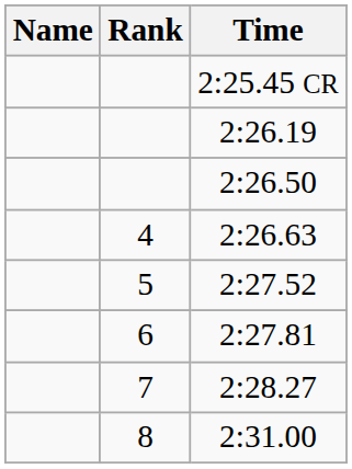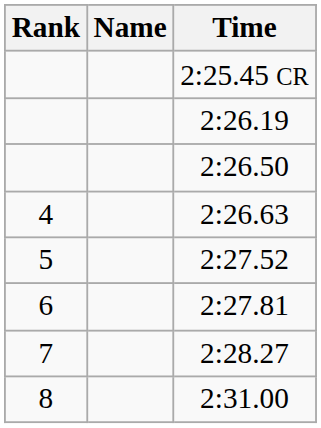columns swapped: Rank <-> Name
